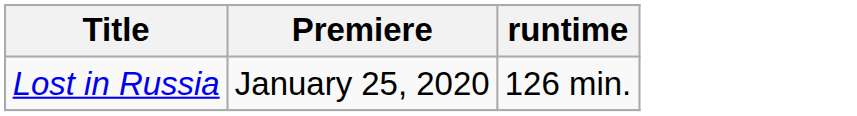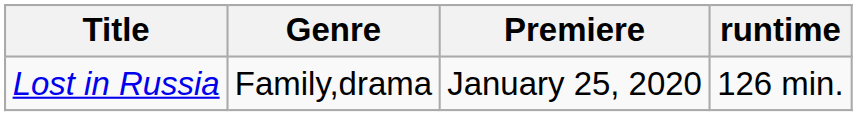+ column: Genre | Family,drama
